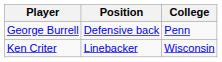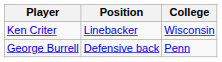rows swapped: George Burrell <-> Ken Criter
